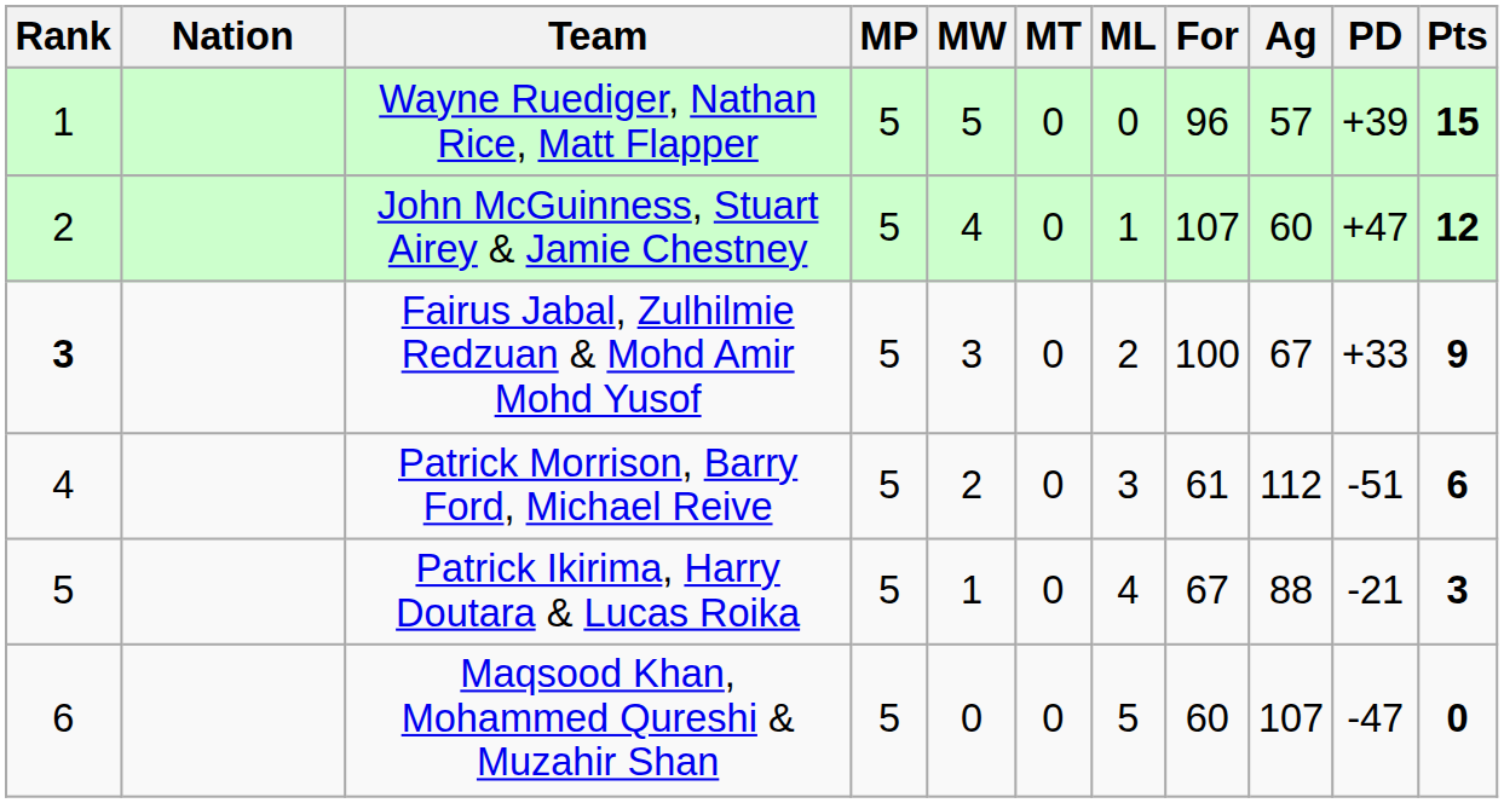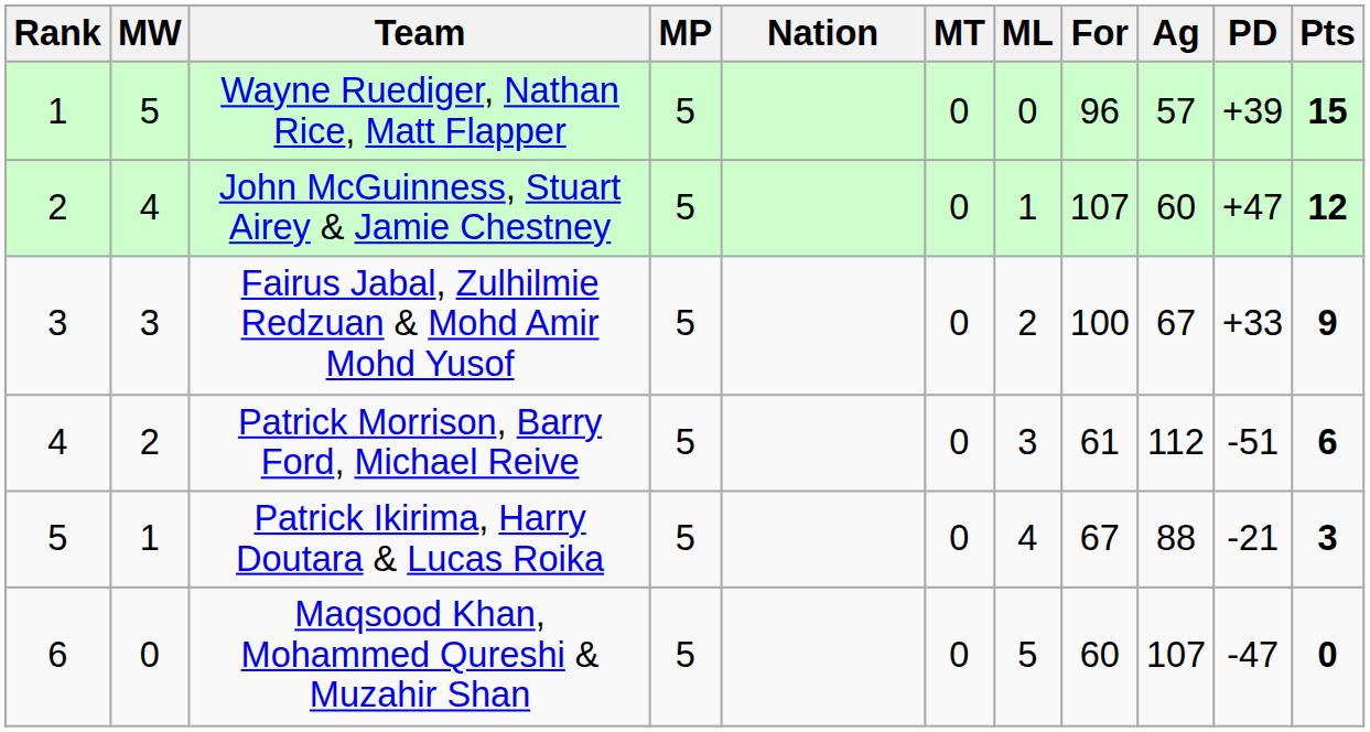columns swapped: Nation <-> MW
Fairus Jabal, Zulhilmie Redzuan & Mohd Amir Mohd Yusof | Rank: bold -> normal
